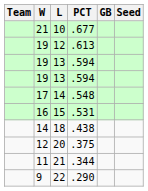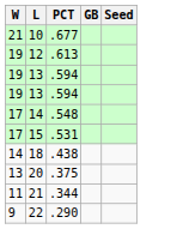- column: Team
15 | W: 16 -> 17
20 | W: 12 -> 13
